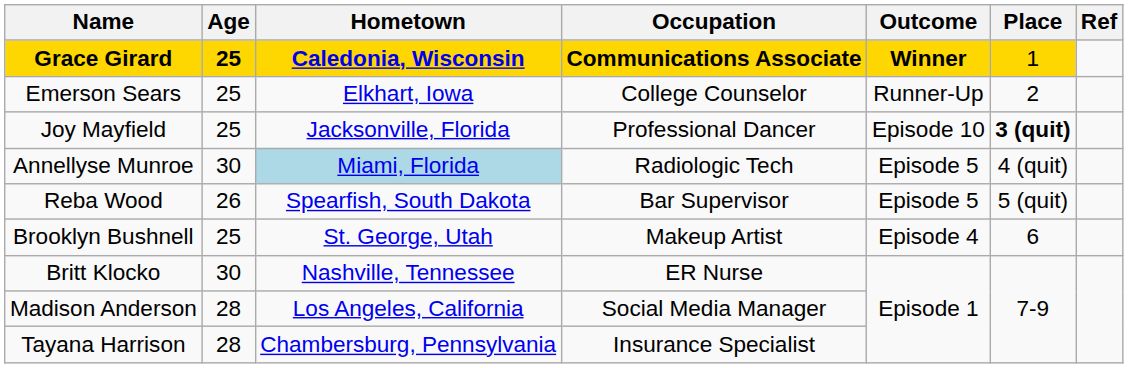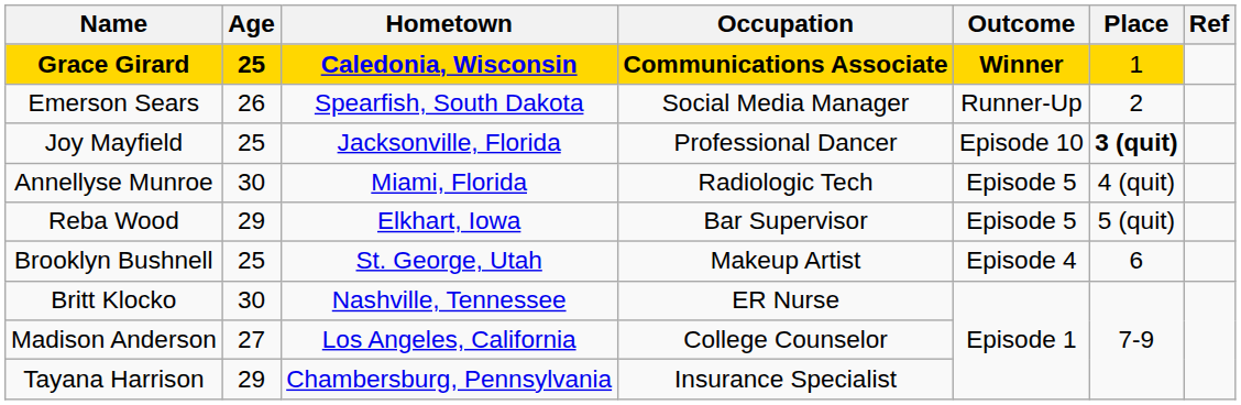Emerson Sears | Age: 25 -> 26
Emerson Sears | Hometown: Elkhart, Iowa -> Spearfish, South Dakota
Emerson Sears | Occupation: College Counselor -> Social Media Manager
Annellyse Munroe | Hometown: lightblue background -> no background
Reba Wood | Age: 26 -> 29
Reba Wood | Hometown: Spearfish, South Dakota -> Elkhart, Iowa
Madison Anderson | Age: 28 -> 27
Madison Anderson | Occupation: Social Media Manager -> College Counselor
Tayana Harrison | Age: 28 -> 29
